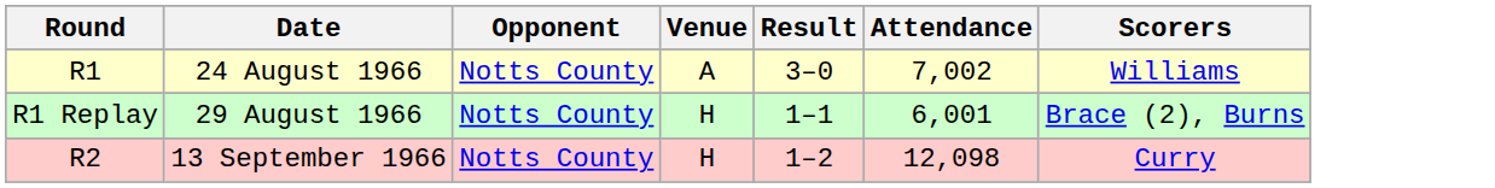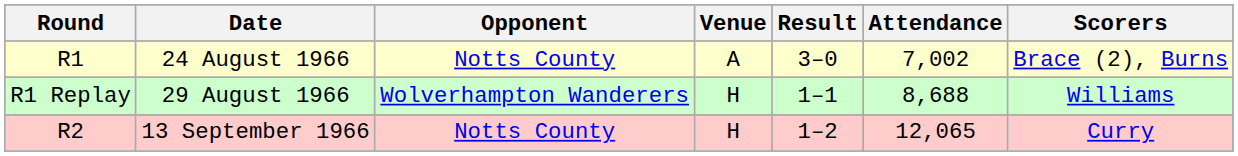24 August 1966 | Scorers: Williams -> Brace (2), Burns
29 August 1966 | Opponent: Notts County -> Wolverhampton Wanderers
29 August 1966 | Attendance: 6,001 -> 8,688
29 August 1966 | Scorers: Brace (2), Burns -> Williams
13 September 1966 | Attendance: 12,098 -> 12,065
